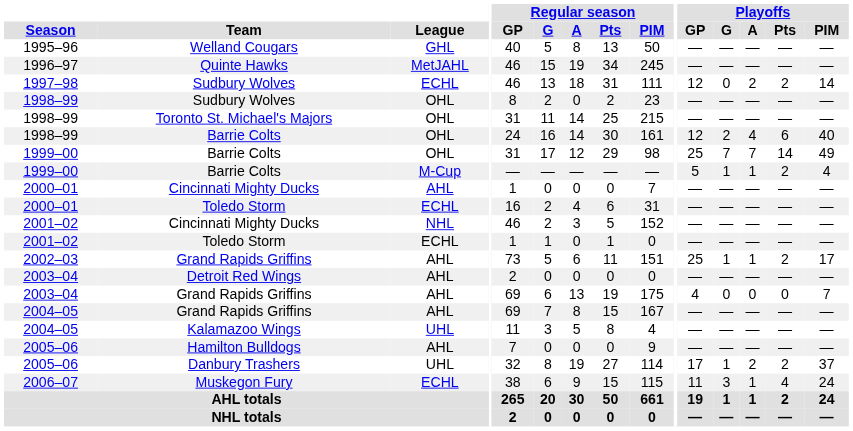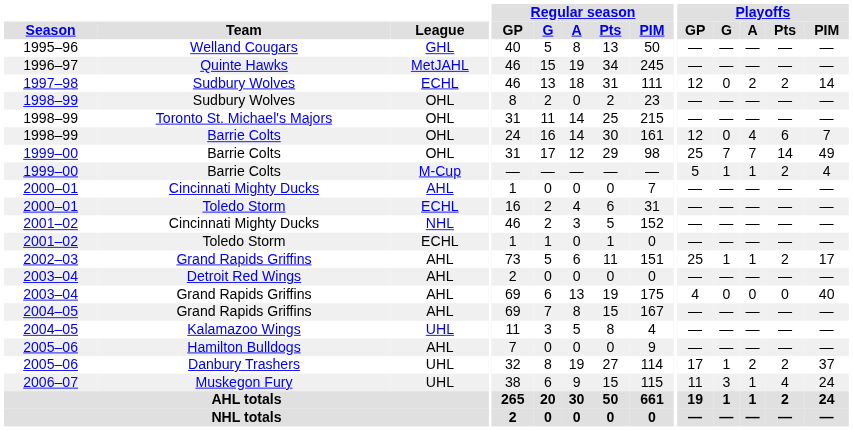1998–99 / Barrie Colts | Playoffs / G: 2 -> 0
1998–99 / Barrie Colts | Playoffs / PIM: 40 -> 7
2003–04 / Grand Rapids Griffins | Playoffs / PIM: 7 -> 40
Muskegon Fury | League: ECHL -> UHL
